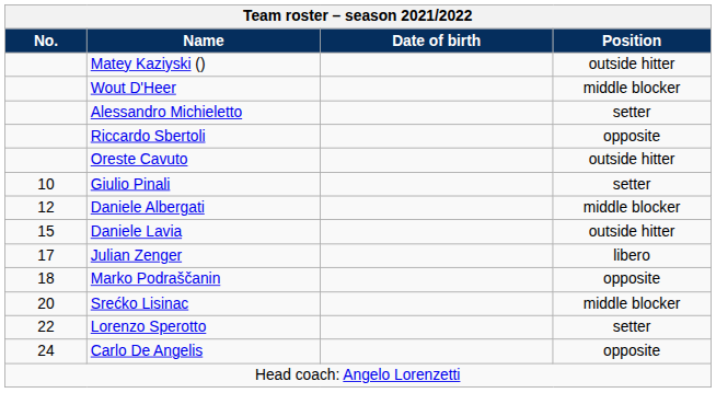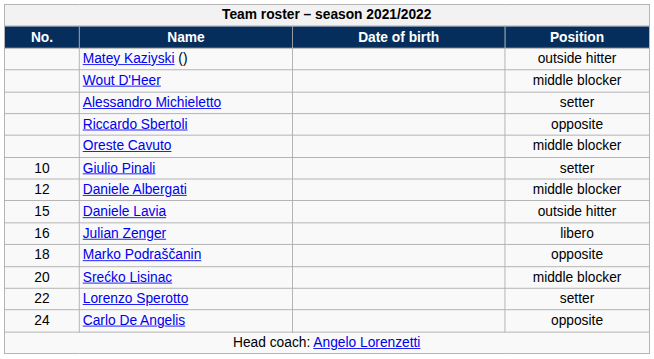Oreste Cavuto | Position: outside hitter -> middle blocker
Julian Zenger | No.: 17 -> 16
